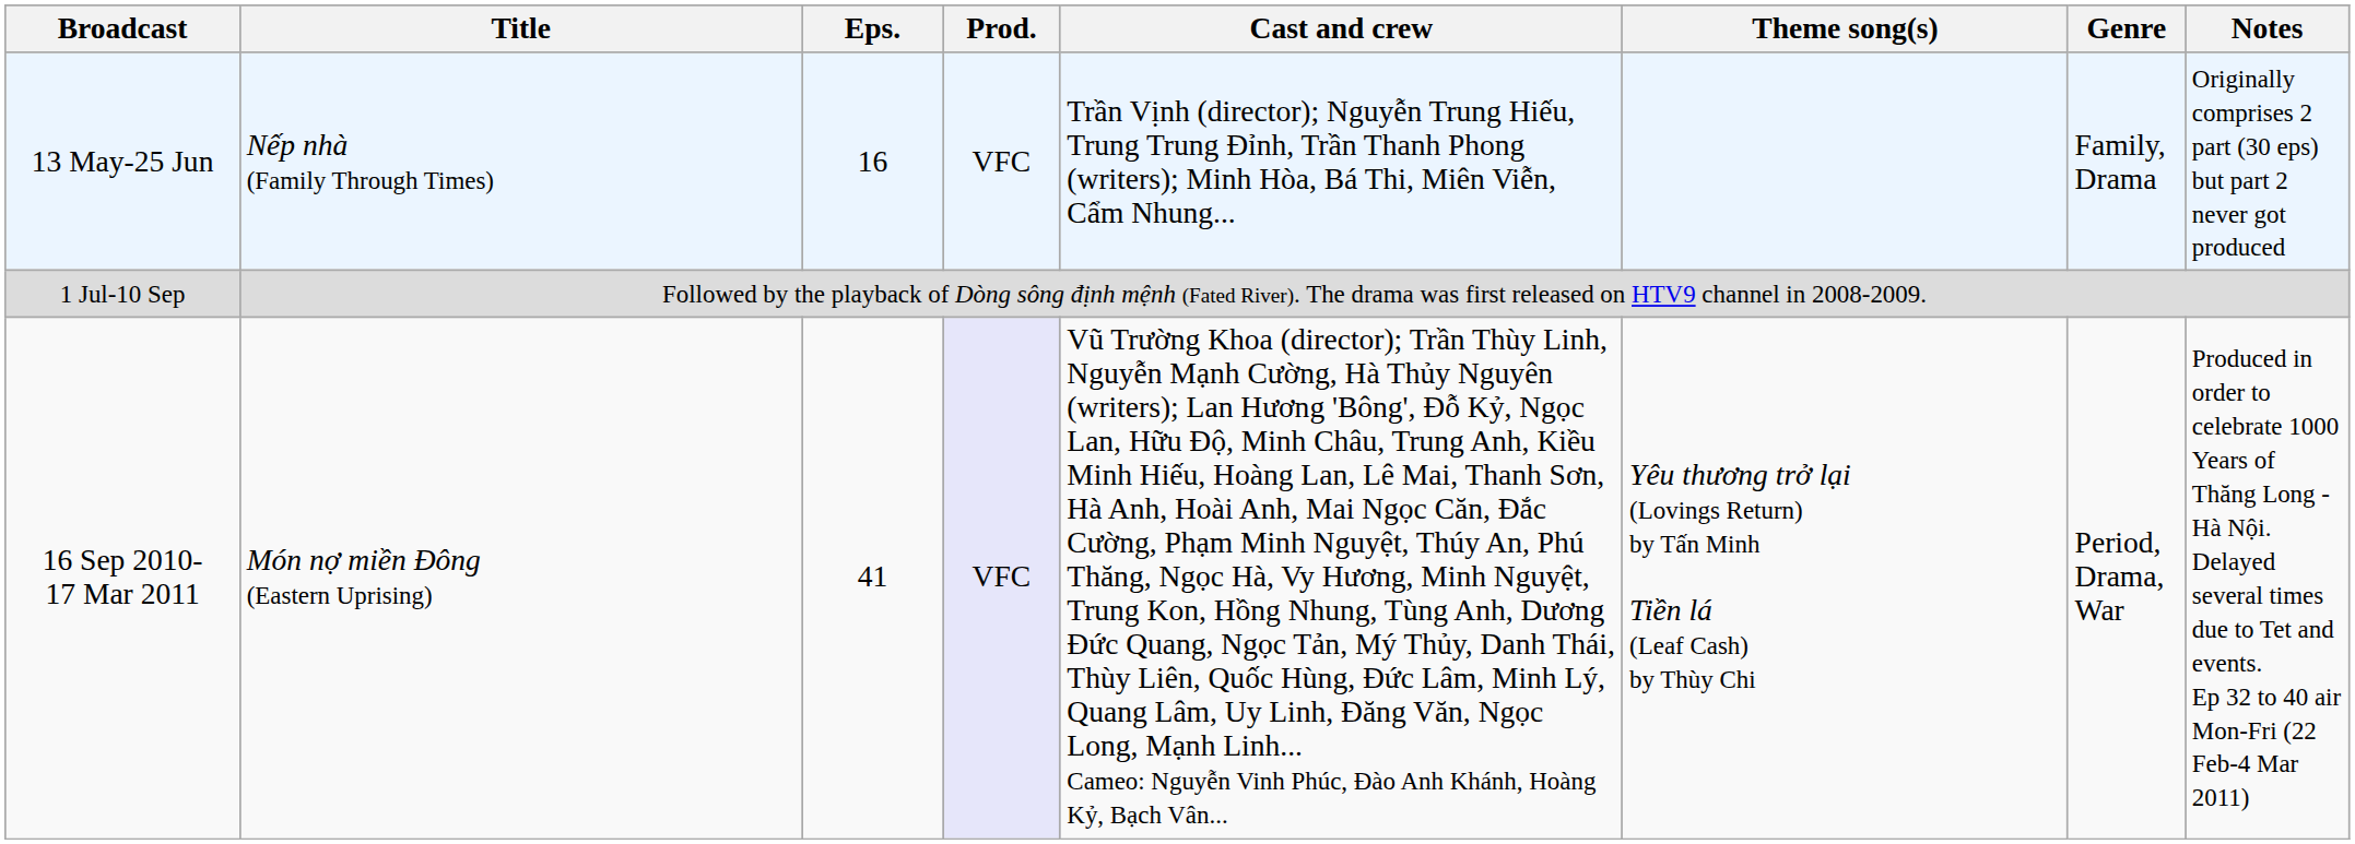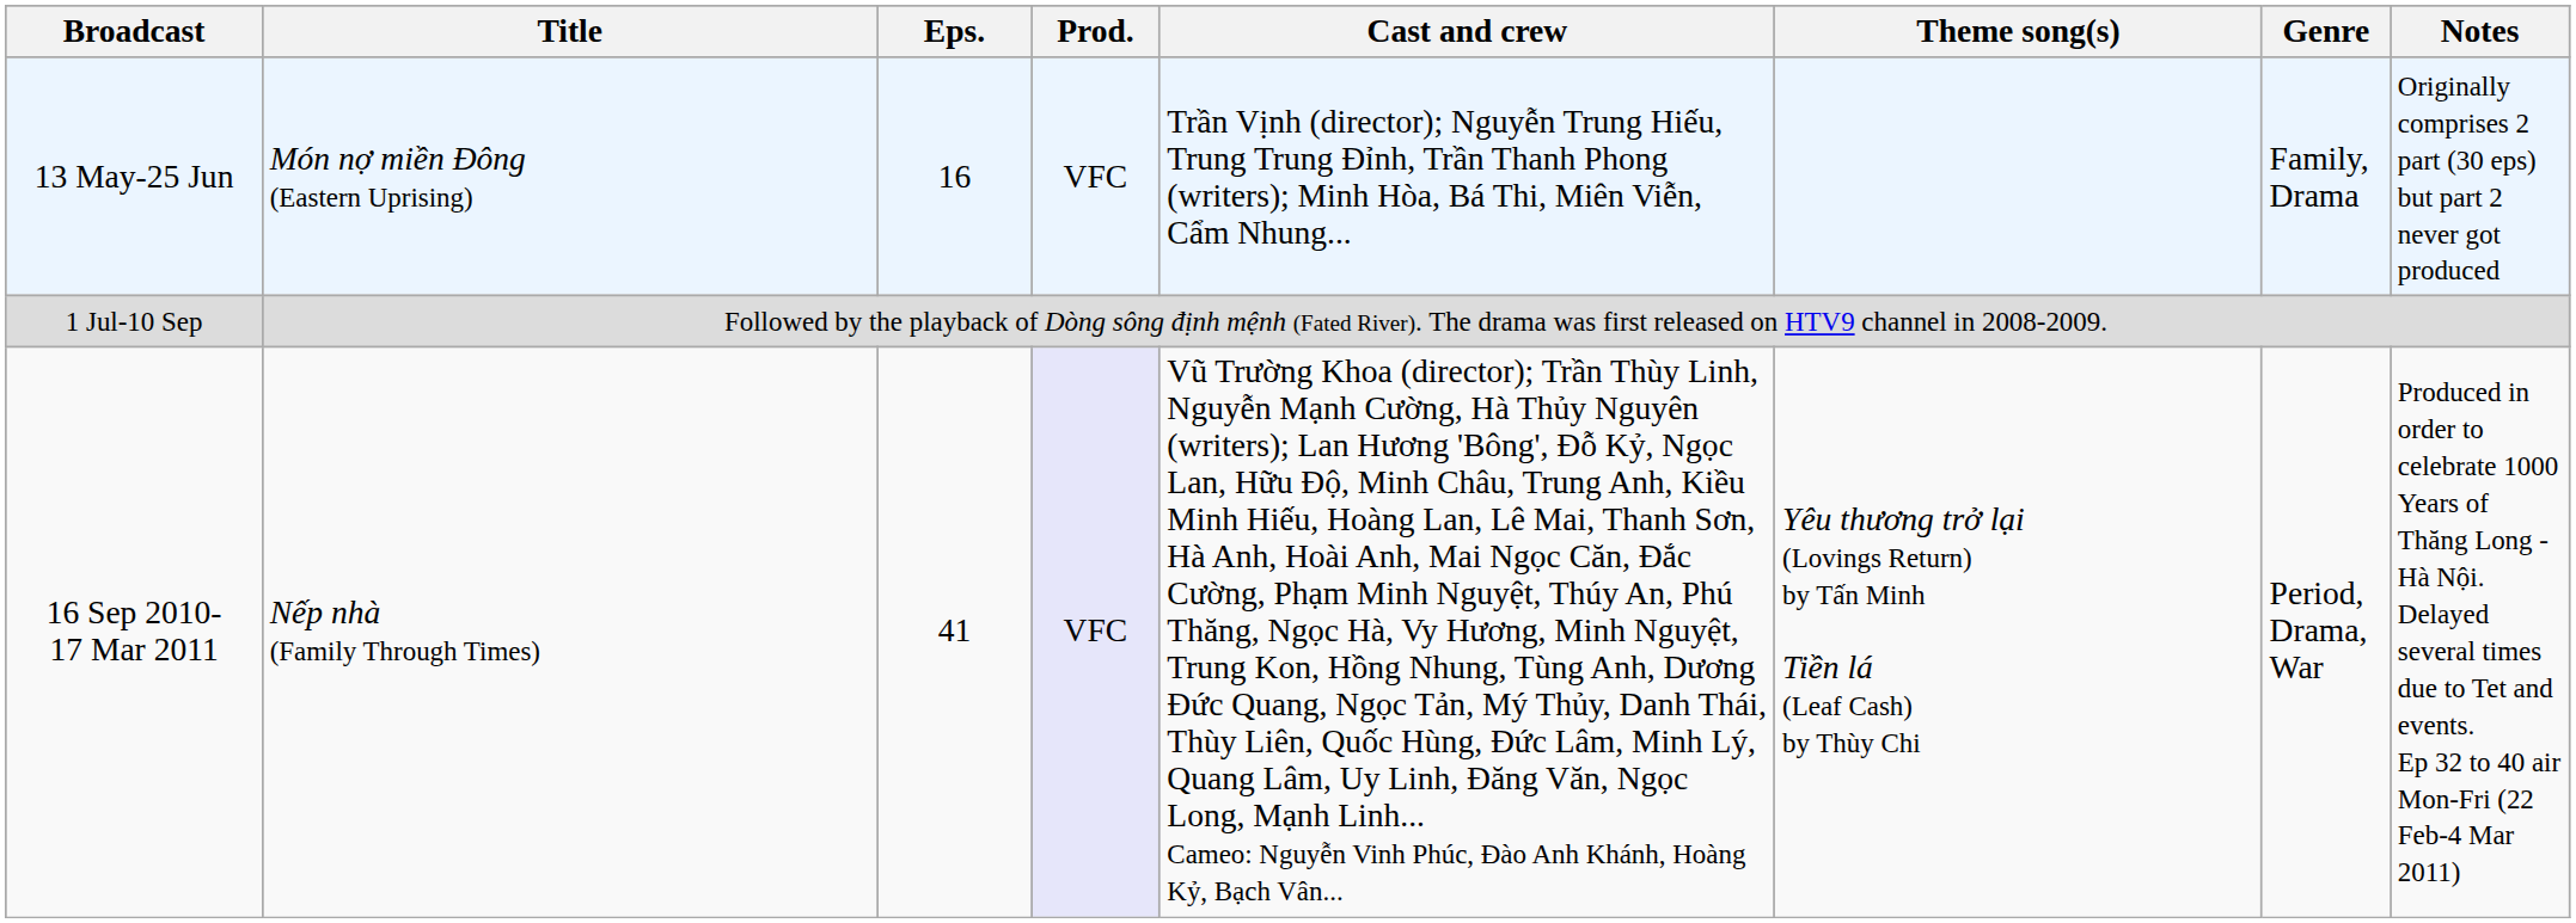13 May-25 Jun | Title: Nếp nhà (Family Through Times) -> Món nợ miền Đông (Eastern Uprising)
16 Sep 2010- 17 Mar 2011 | Title: Món nợ miền Đông (Eastern Uprising) -> Nếp nhà (Family Through Times)
